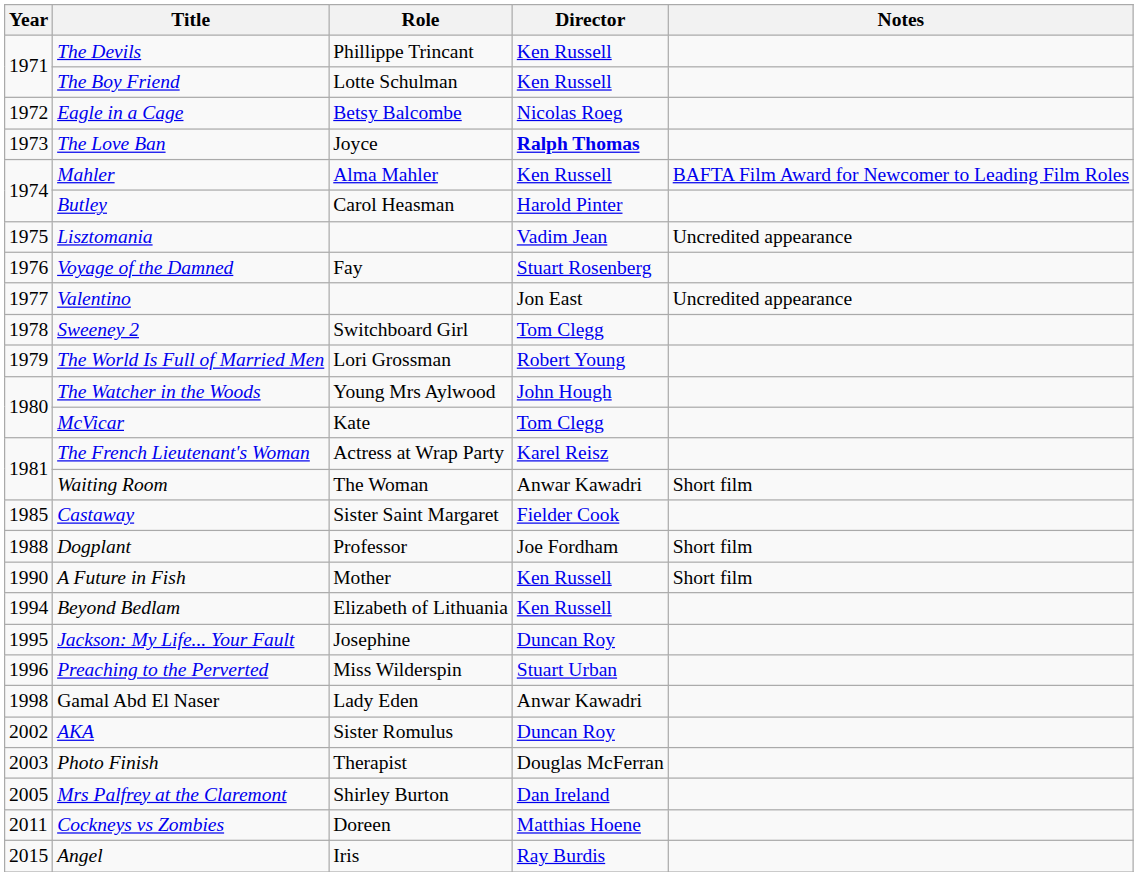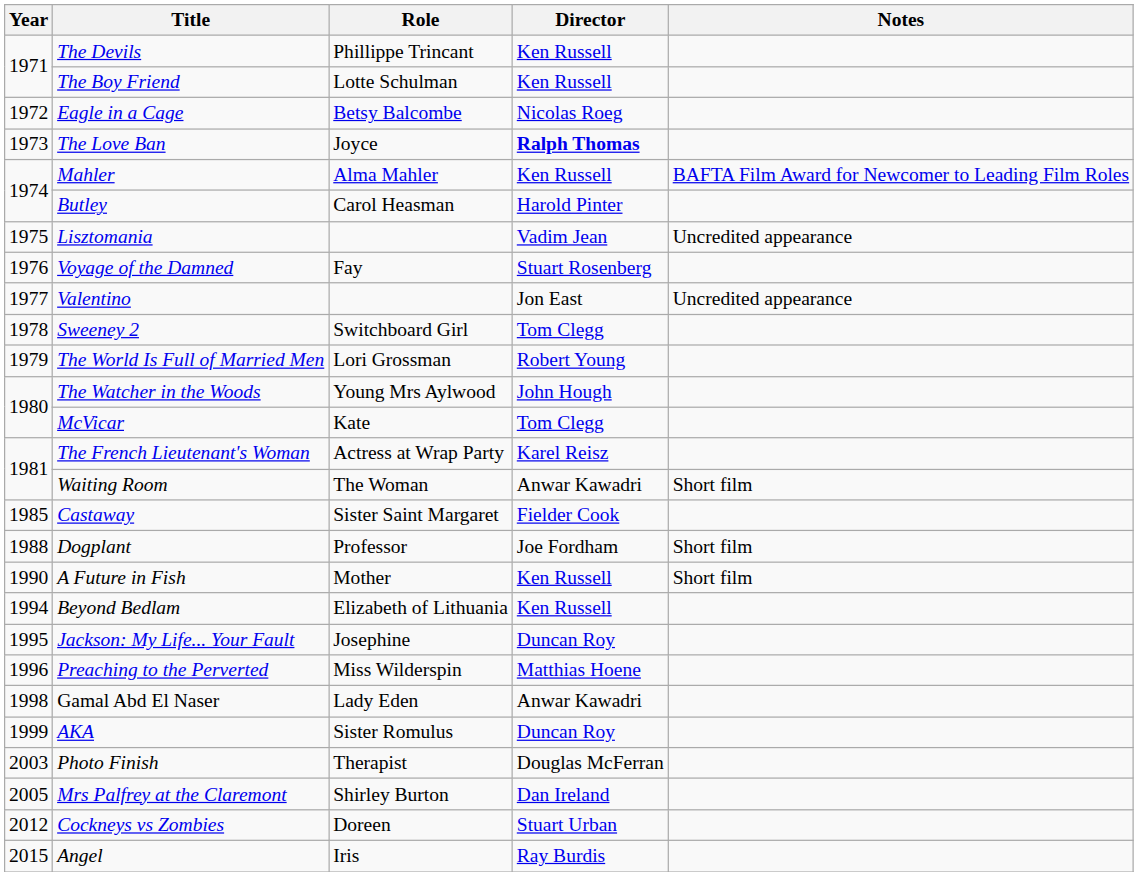Preaching to the Perverted | Director: Stuart Urban -> Matthias Hoene
AKA | Year: 2002 -> 1999
Cockneys vs Zombies | Year: 2011 -> 2012
Cockneys vs Zombies | Director: Matthias Hoene -> Stuart Urban
